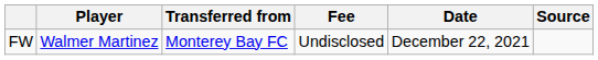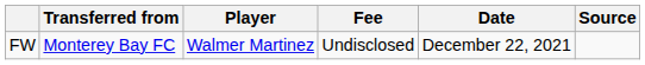columns swapped: Player <-> Transferred from
